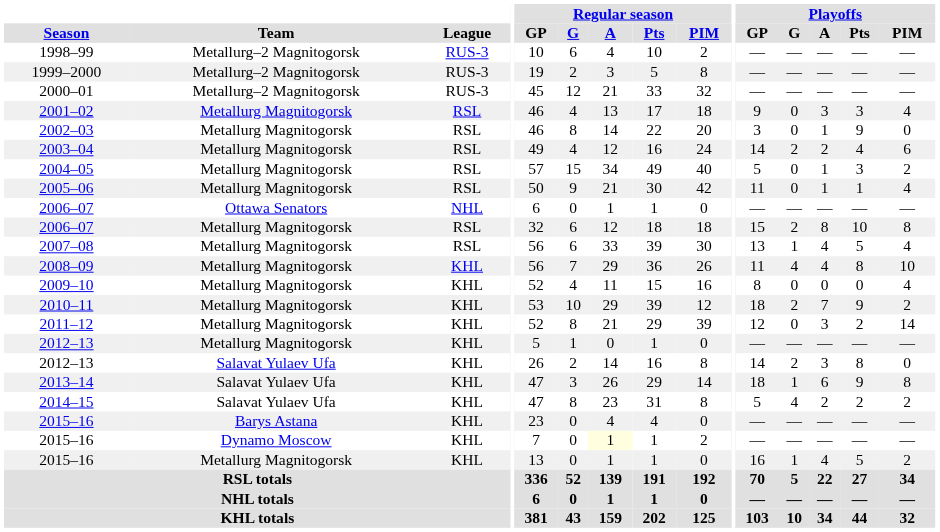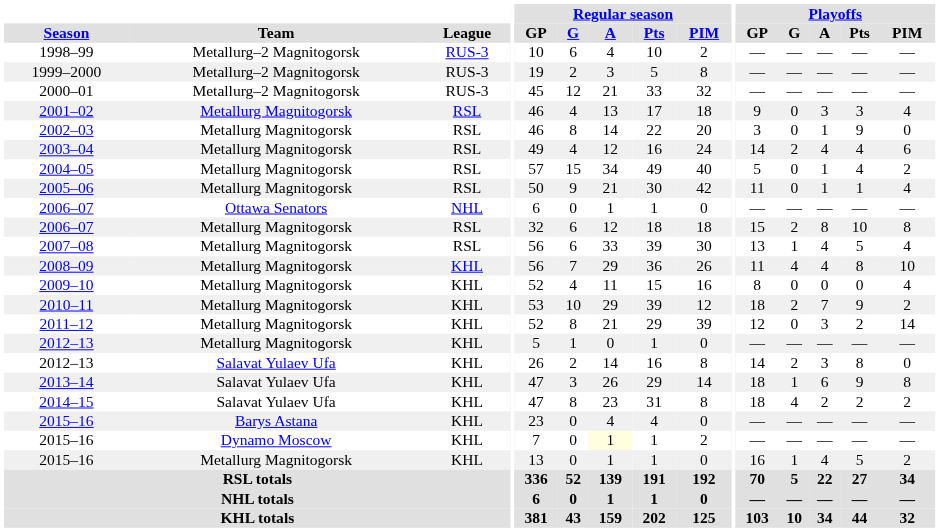2003–04 | Playoffs / A: 2 -> 4
2004–05 | Playoffs / Pts: 3 -> 4
2014–15 | Playoffs / GP: 5 -> 18
